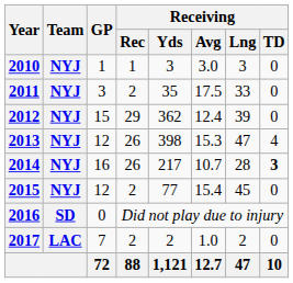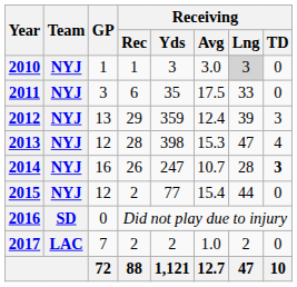2010 | Receiving / Lng: no background -> lightgrey background
2011 | Receiving / Rec: 2 -> 6
2012 | GP: 15 -> 13
2012 | Receiving / Yds: 362 -> 359
2012 | Receiving / TD: 0 -> 3
2013 | Receiving / Rec: 26 -> 28
2014 | Receiving / Yds: 217 -> 247
2015 | Receiving / Lng: 45 -> 44
